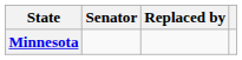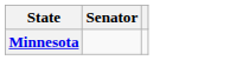- column: Replaced by
